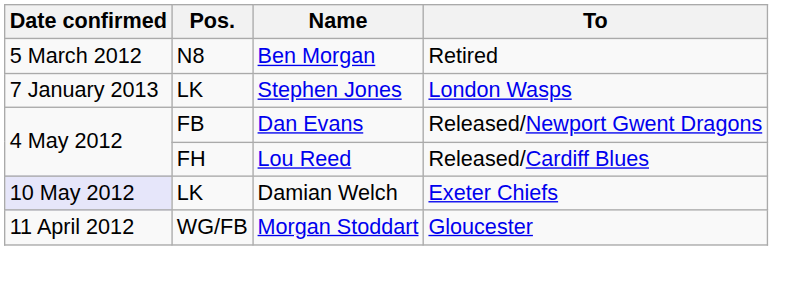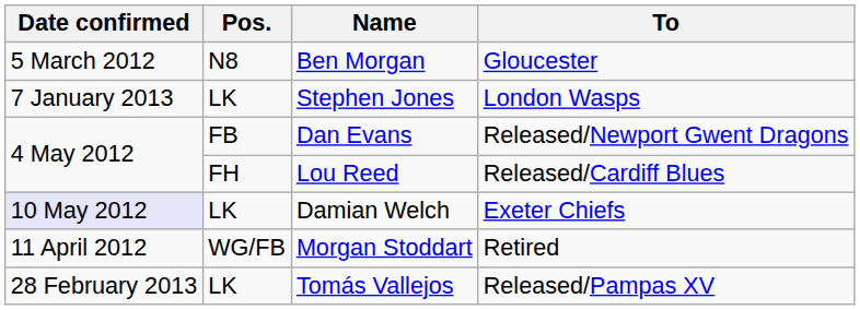Ben Morgan | To: Retired -> Gloucester
Morgan Stoddart | To: Gloucester -> Retired
+ row: 28 February 2013 | LK | Tomás Vallejos | Released/Pampas XV
